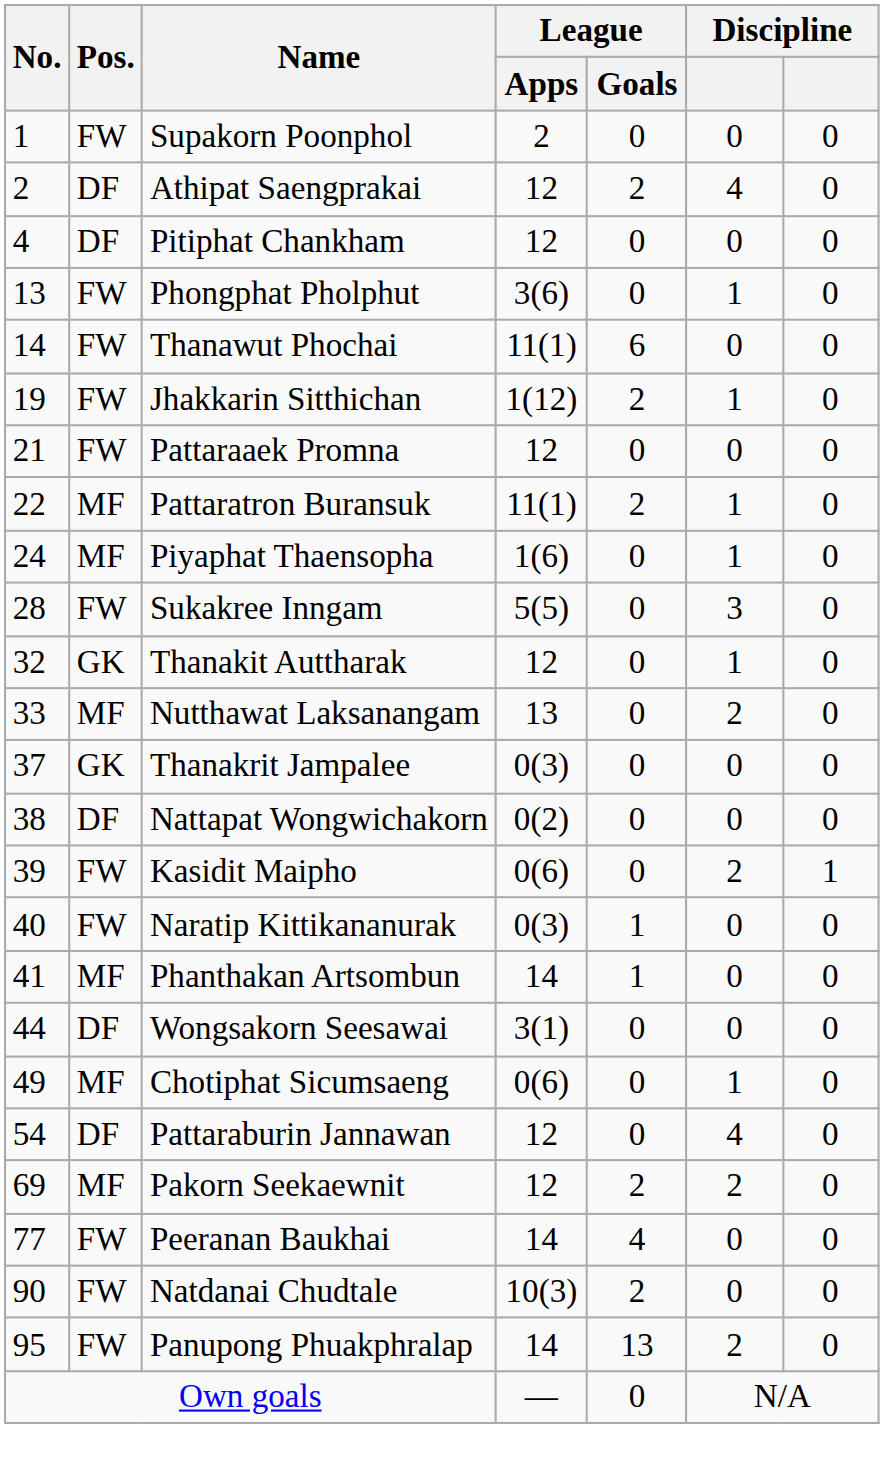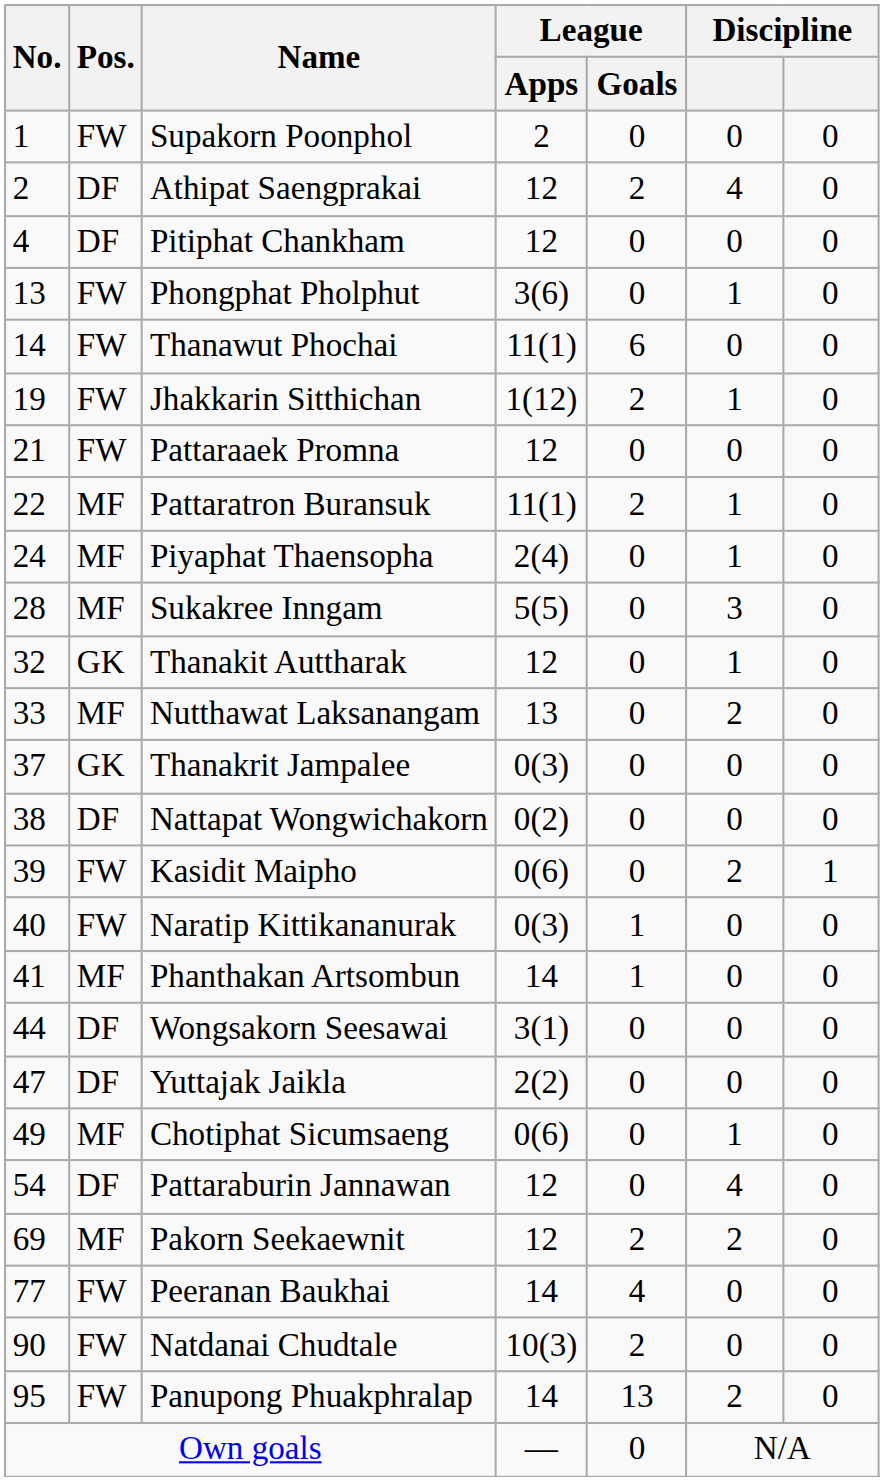Piyaphat Thaensopha | League / Apps: 1(6) -> 2(4)
Sukakree Inngam | Pos.: FW -> MF
+ row: 47 | DF | Yuttajak Jaikla | 2(2) | 0 | 0 | 0
